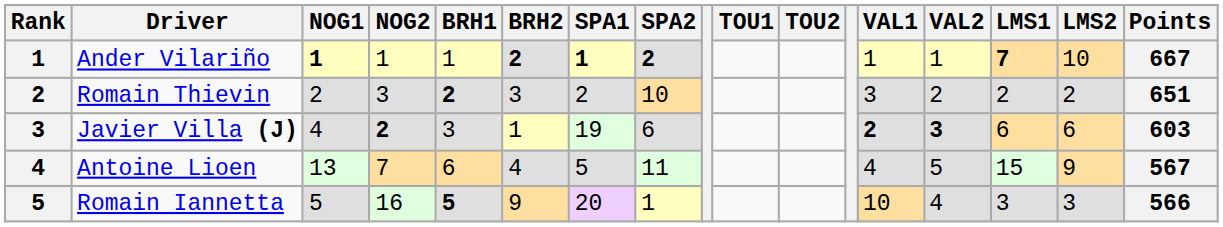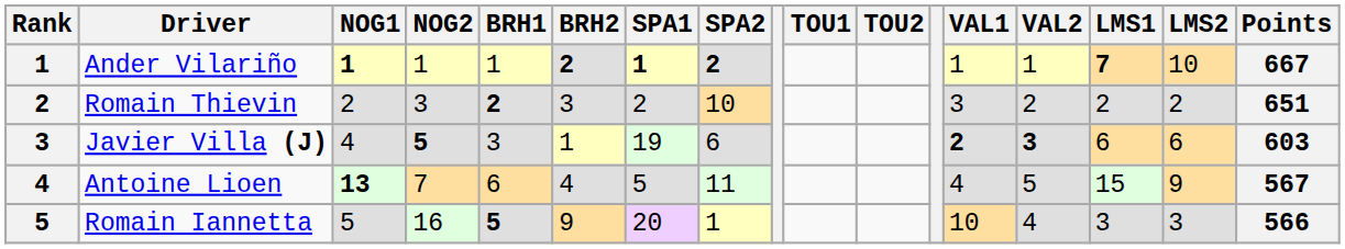Javier Villa (J) | NOG2: 2 -> 5
Antoine Lioen | NOG1: normal -> bold
